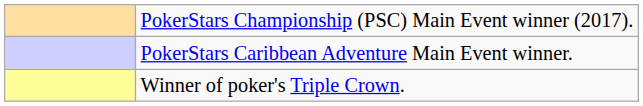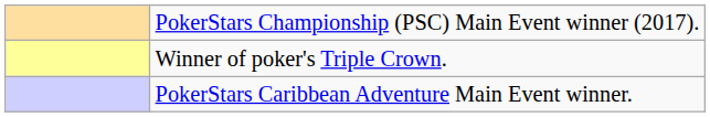rows swapped: PokerStars Caribbean Adventure Main Event winner. <-> Winner of poker's Triple Crown.
